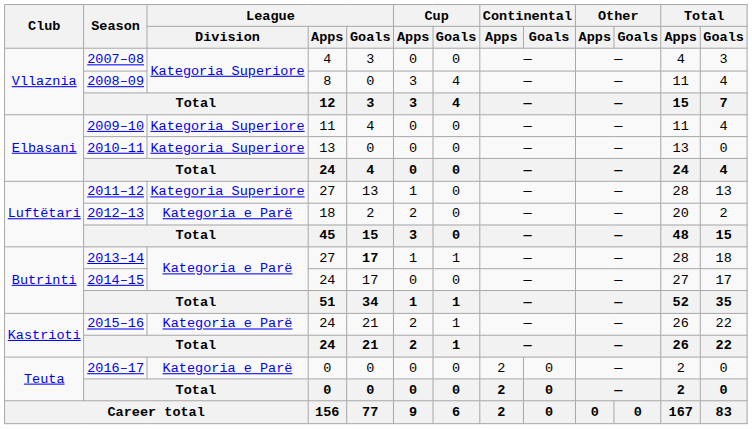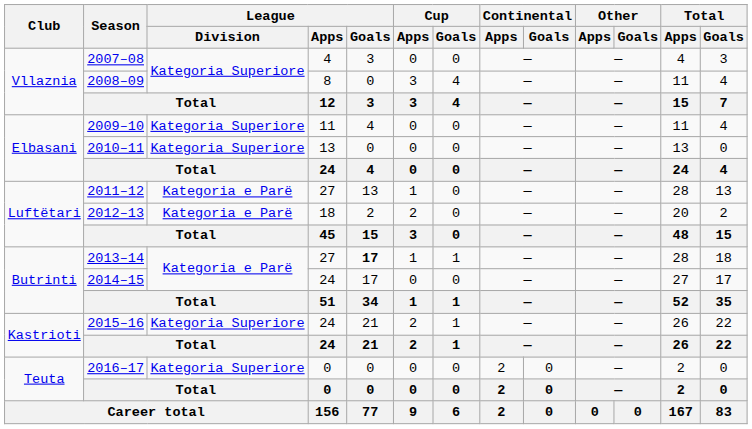2011–12 | League / Division: Kategoria Superiore -> Kategoria e Parë
2015–16 | League / Division: Kategoria e Parë -> Kategoria Superiore
2016–17 | League / Division: Kategoria e Parë -> Kategoria Superiore
